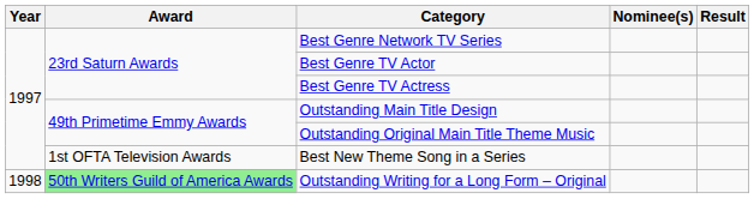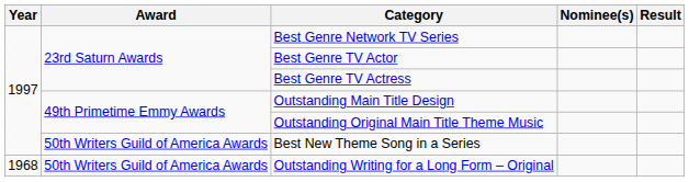Best New Theme Song in a Series | Award: 1st OFTA Television Awards -> 50th Writers Guild of America Awards
Outstanding Writing for a Long Form – Original | Year: 1998 -> 1968
Outstanding Writing for a Long Form – Original | Award: lightgreen background -> no background
